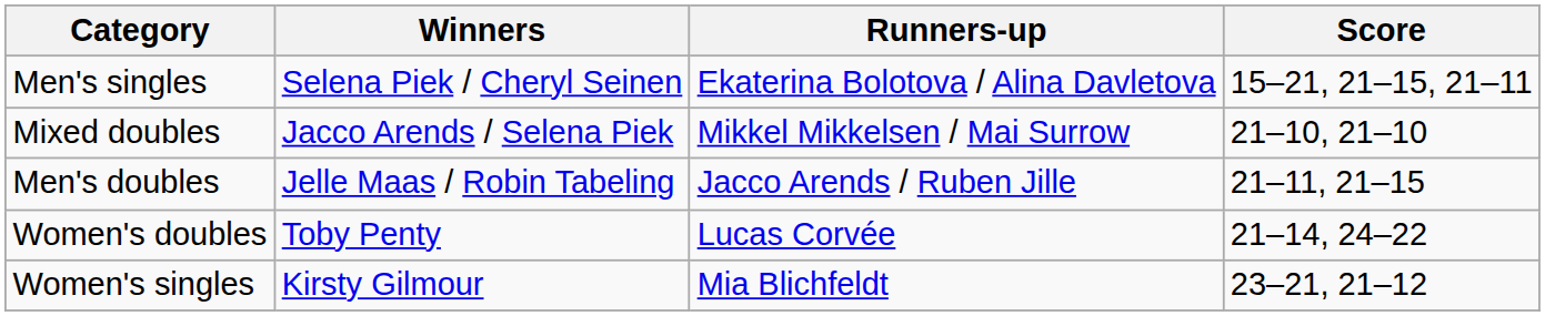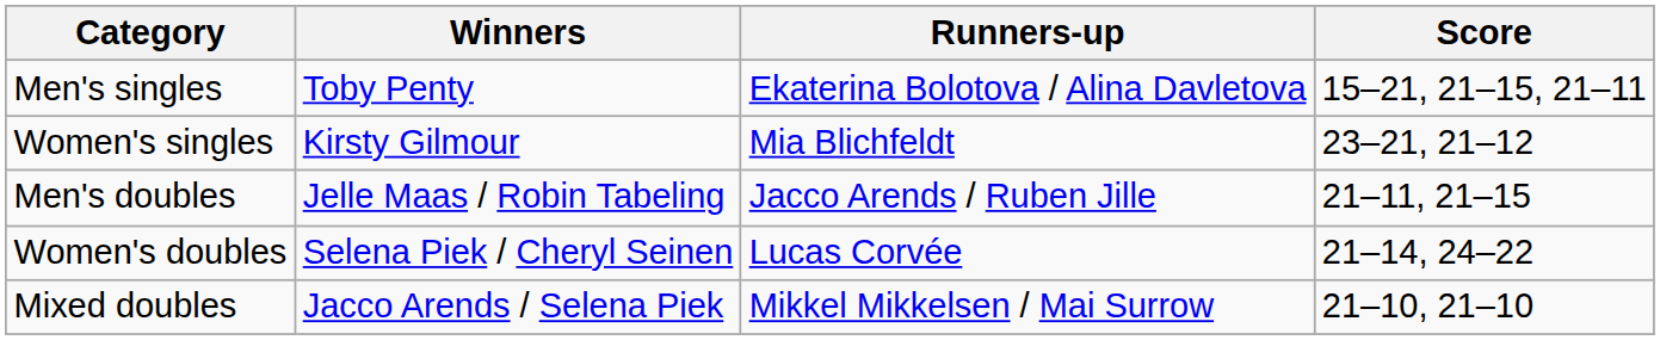Men's singles | Winners: Selena Piek / Cheryl Seinen -> Toby Penty
rows swapped: Women's singles <-> Mixed doubles
Women's doubles | Winners: Toby Penty -> Selena Piek / Cheryl Seinen
